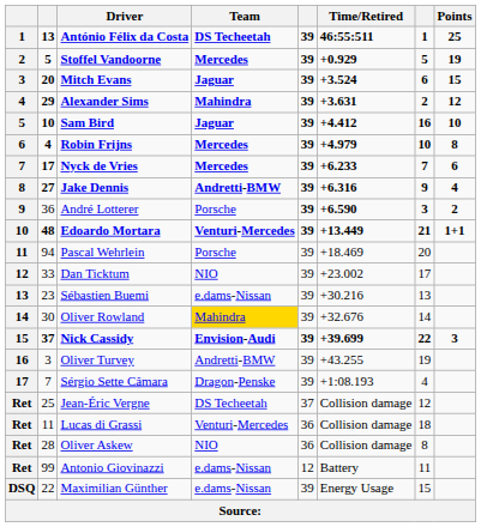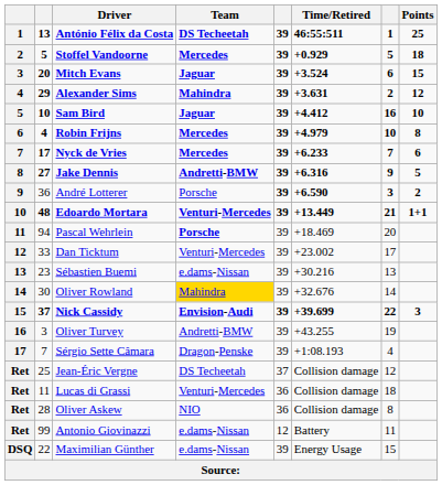Stoffel Vandoorne | Points: 19 -> 18
Jake Dennis | Points: 4 -> 5
Pascal Wehrlein | Team: normal -> bold
Dan Ticktum | Team: NIO -> Venturi-Mercedes
